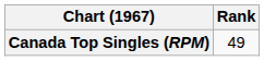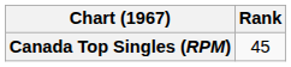Canada Top Singles (RPM) | Rank: 49 -> 45
